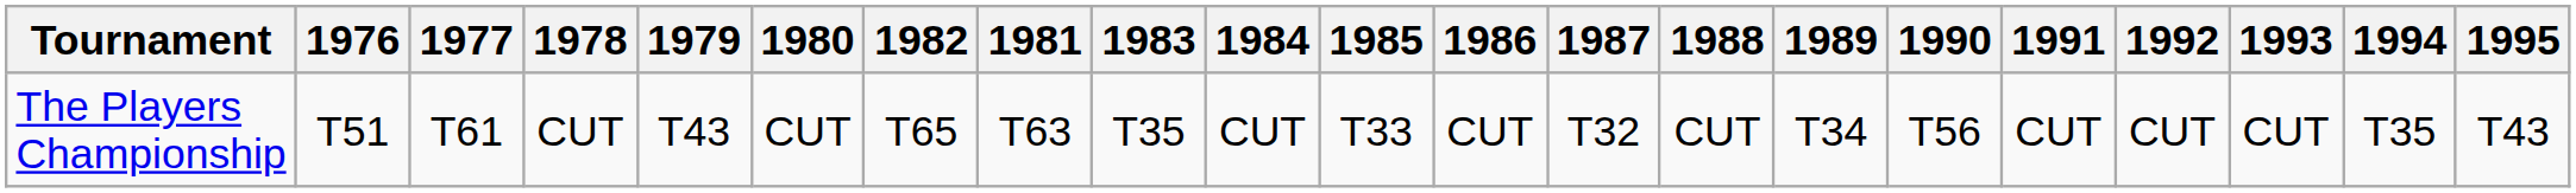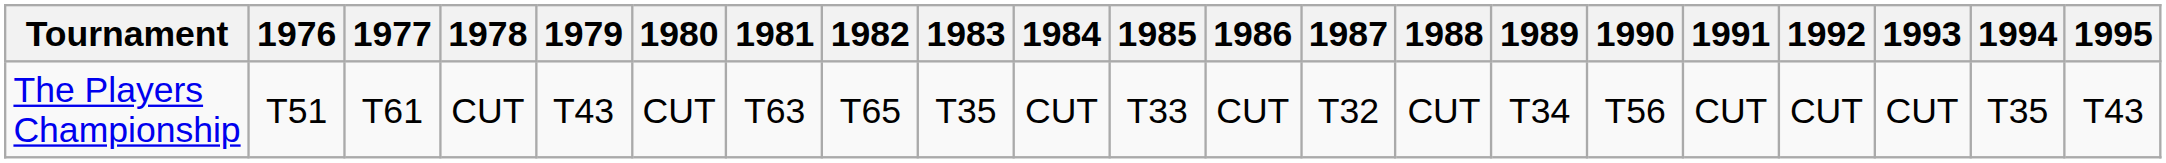columns swapped: 1981 <-> 1982
